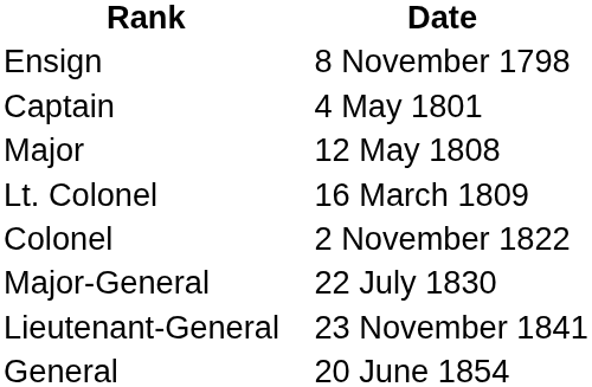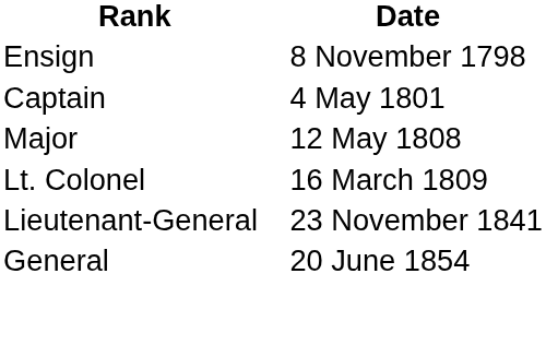- row: Colonel | 2 November 1822
- row: Major-General | 22 July 1830
